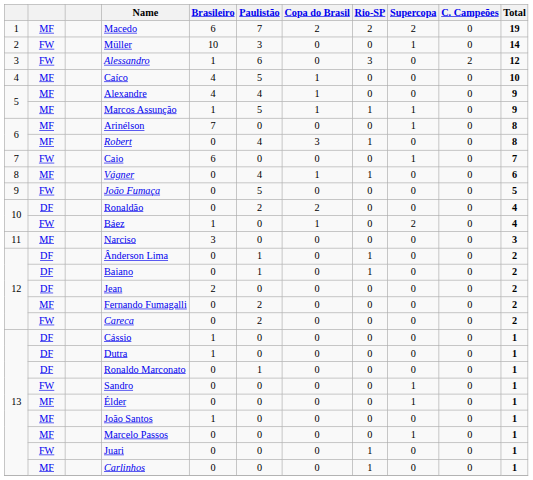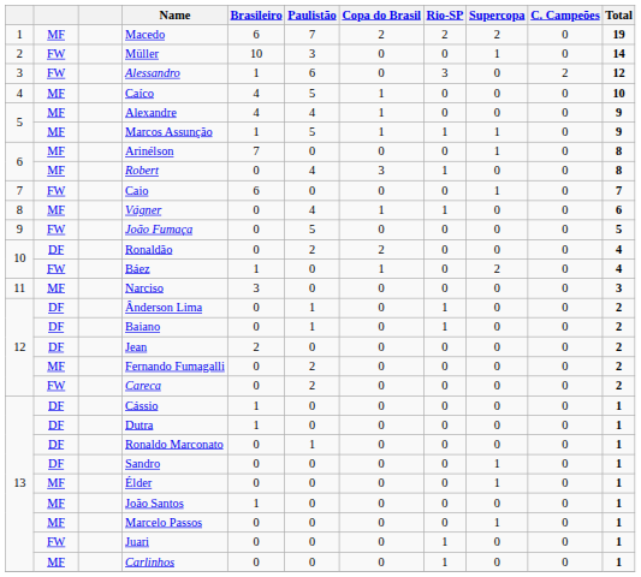Sandro | column 2: FW -> DF
